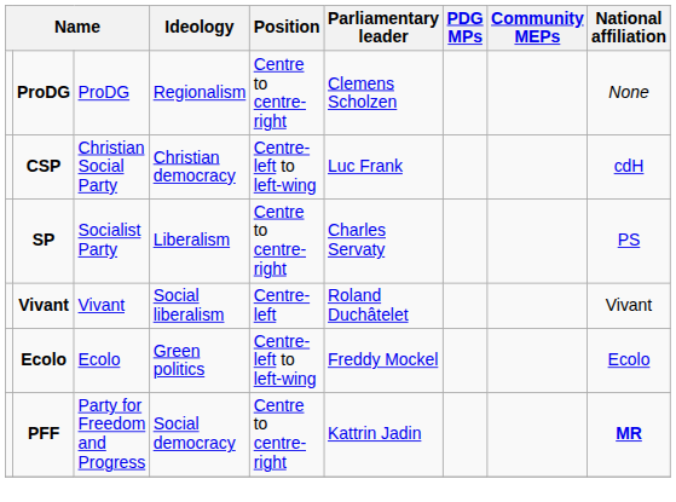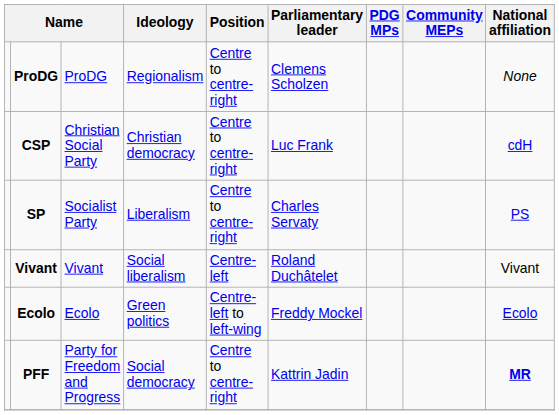CSP | Position: Centre-left to left-wing -> Centre to centre-right
